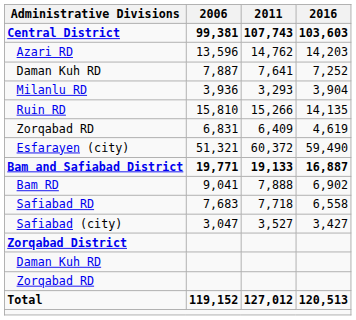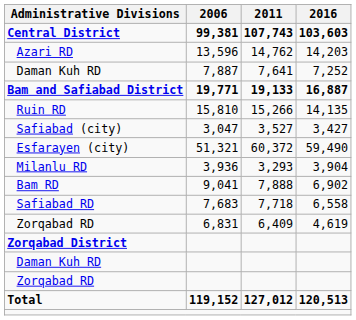rows swapped: Milanlu RD <-> Bam and Safiabad District
rows swapped: Zorqabad RD / 6,831 <-> Safiabad (city)
